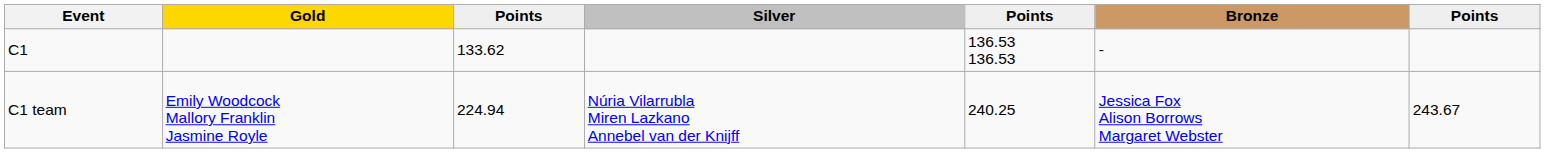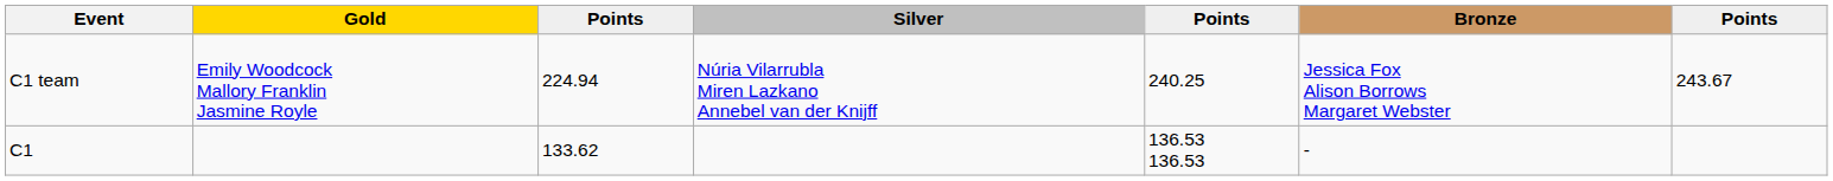rows swapped: C1 <-> C1 team
